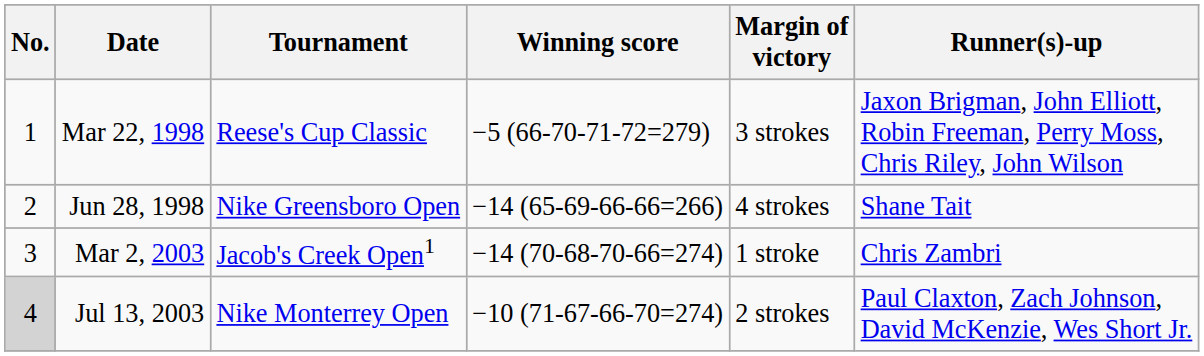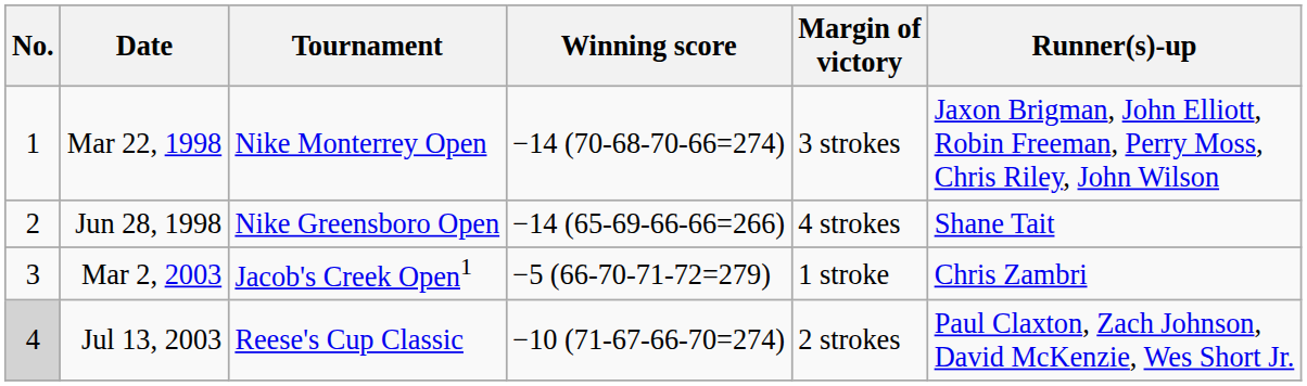Mar 22, 1998 | Tournament: Reese's Cup Classic -> Nike Monterrey Open
Mar 22, 1998 | Winning score: −5 (66-70-71-72=279) -> −14 (70-68-70-66=274)
Mar 2, 2003 | Winning score: −14 (70-68-70-66=274) -> −5 (66-70-71-72=279)
Jul 13, 2003 | Tournament: Nike Monterrey Open -> Reese's Cup Classic
